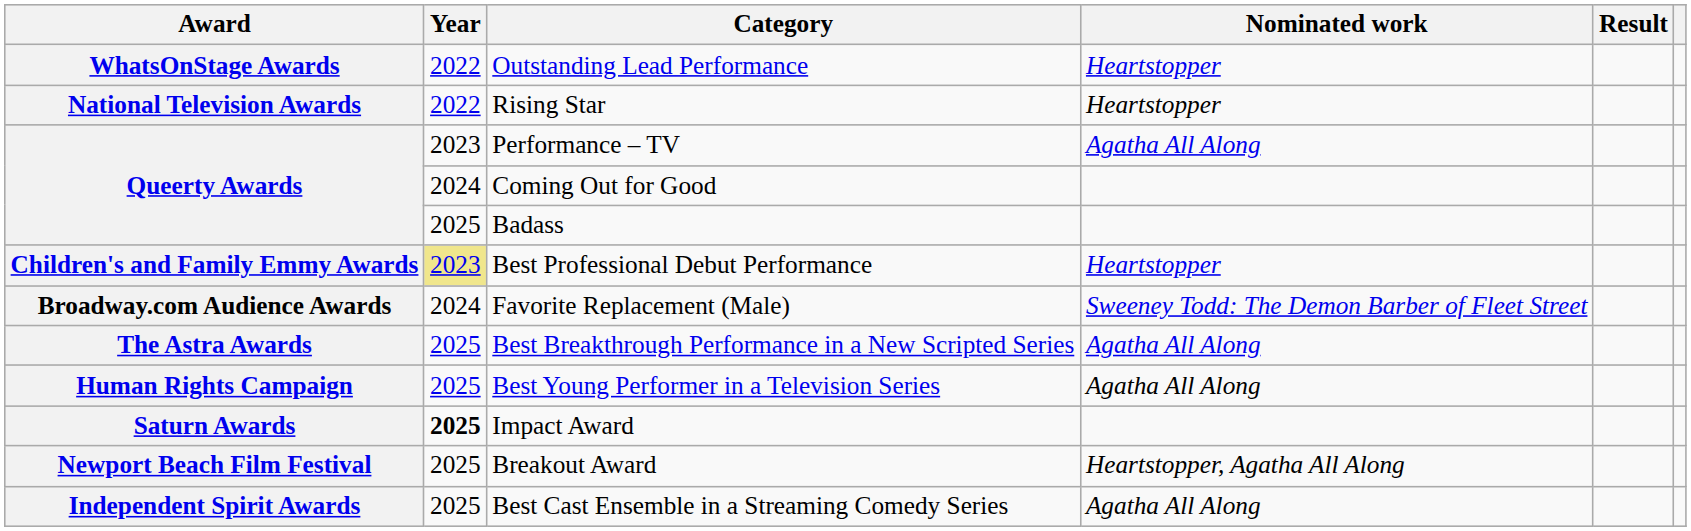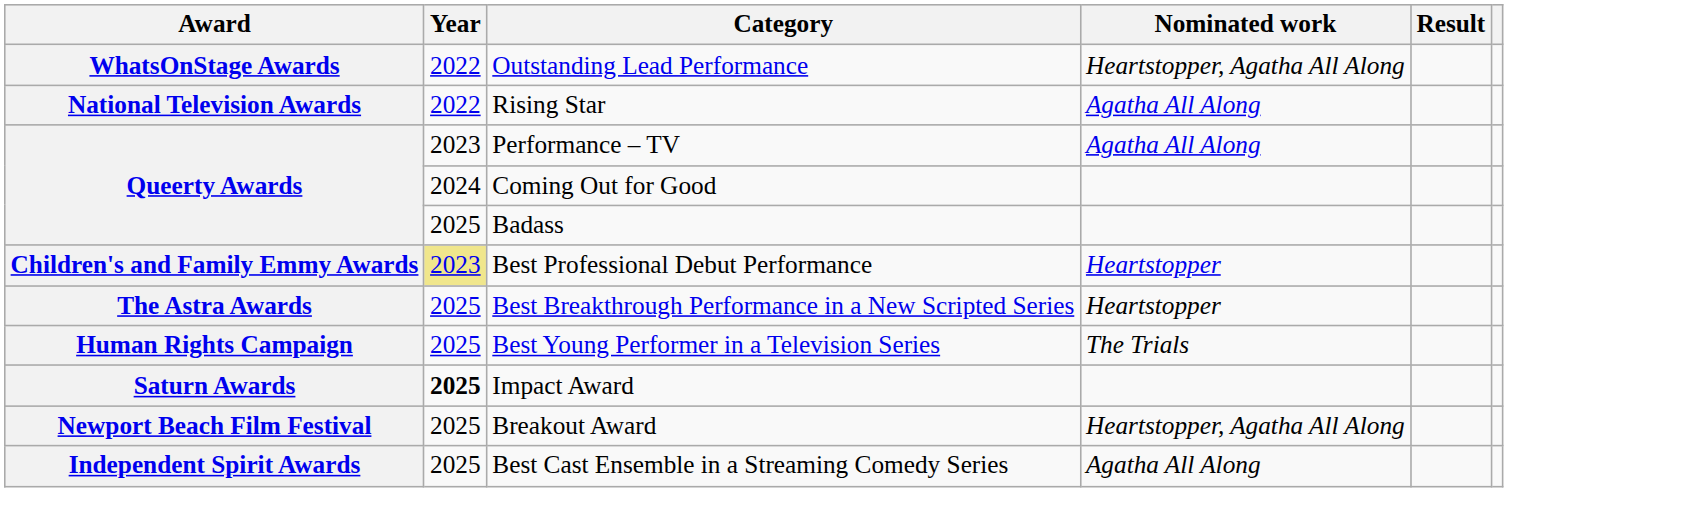Outstanding Lead Performance | Nominated work: Heartstopper -> Heartstopper, Agatha All Along
Rising Star | Nominated work: Heartstopper -> Agatha All Along
- row: Broadway.com Audience Awards | 2024 | Favorite Replacement (Male) | Sweeney Todd: The Demon Barber of Fleet Street
Best Breakthrough Performance in a New Scripted Series | Nominated work: Agatha All Along -> Heartstopper
Best Young Performer in a Television Series | Nominated work: Agatha All Along -> The Trials
